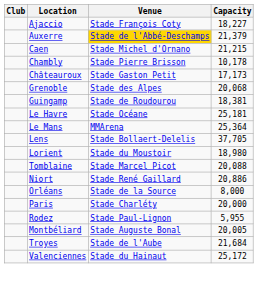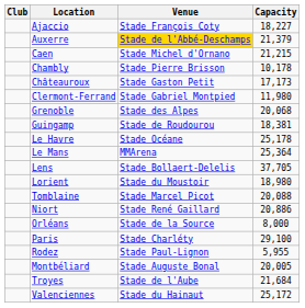+ row: Clermont-Ferrand | Stade Gabriel Montpied | 11,980
Le Havre | Capacity: 25,181 -> 25,178
Paris | Capacity: 20,000 -> 29,100
